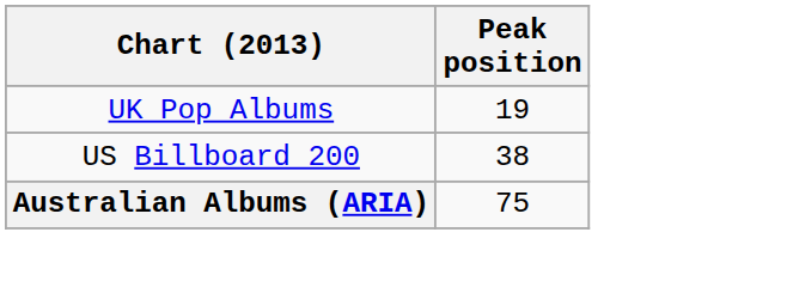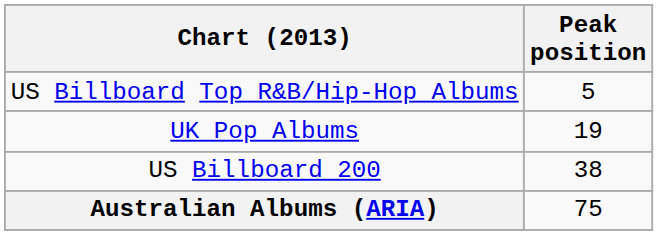+ row: US Billboard Top R&B/Hip-Hop Albums | 5
